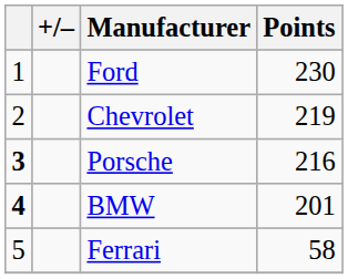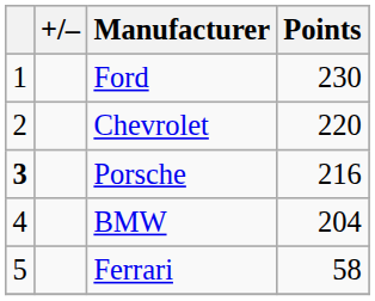Chevrolet | Points: 219 -> 220
BMW | column 1: bold -> normal
BMW | Points: 201 -> 204
